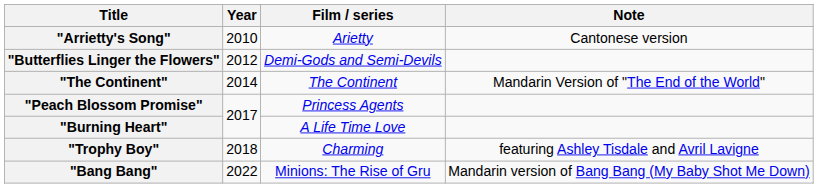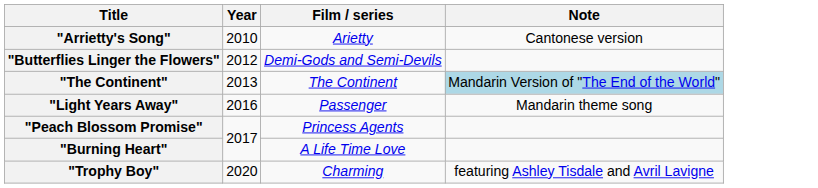"The Continent" | Year: 2014 -> 2013
"The Continent" | Note: no background -> lightblue background
+ row: "Light Years Away" | 2016 | Passenger | Mandarin theme song
"Trophy Boy" | Year: 2018 -> 2020
- row: "Bang Bang" | 2022 | Minions: The Rise of Gru | Mandarin version of Bang Bang (My Baby Shot Me Down)
